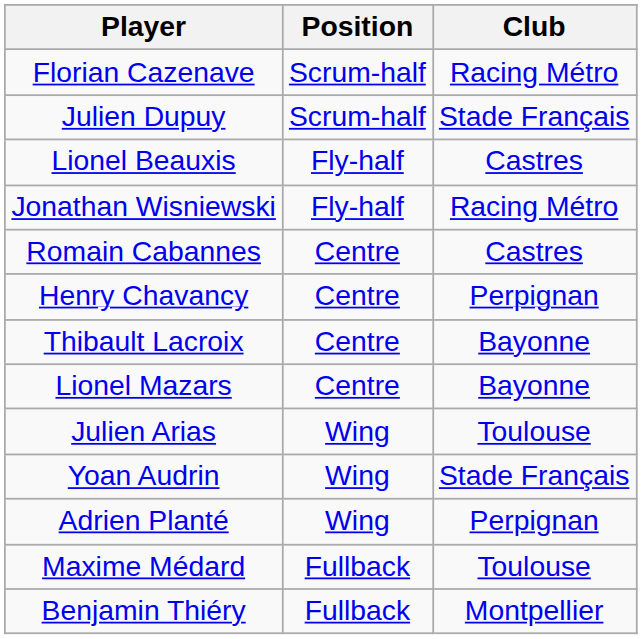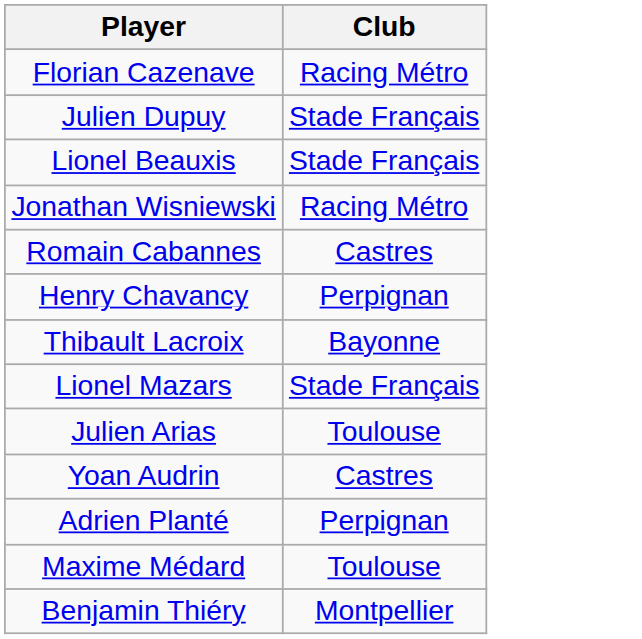- column: Position | Scrum-half | Scrum-half | Fly-half | Fly-half | Centre | Centre | Centre | Centre | Wing | Wing | Wing | Fullback | Fullback
Lionel Beauxis | Club: Castres -> Stade Français
Lionel Mazars | Club: Bayonne -> Stade Français
Yoan Audrin | Club: Stade Français -> Castres
